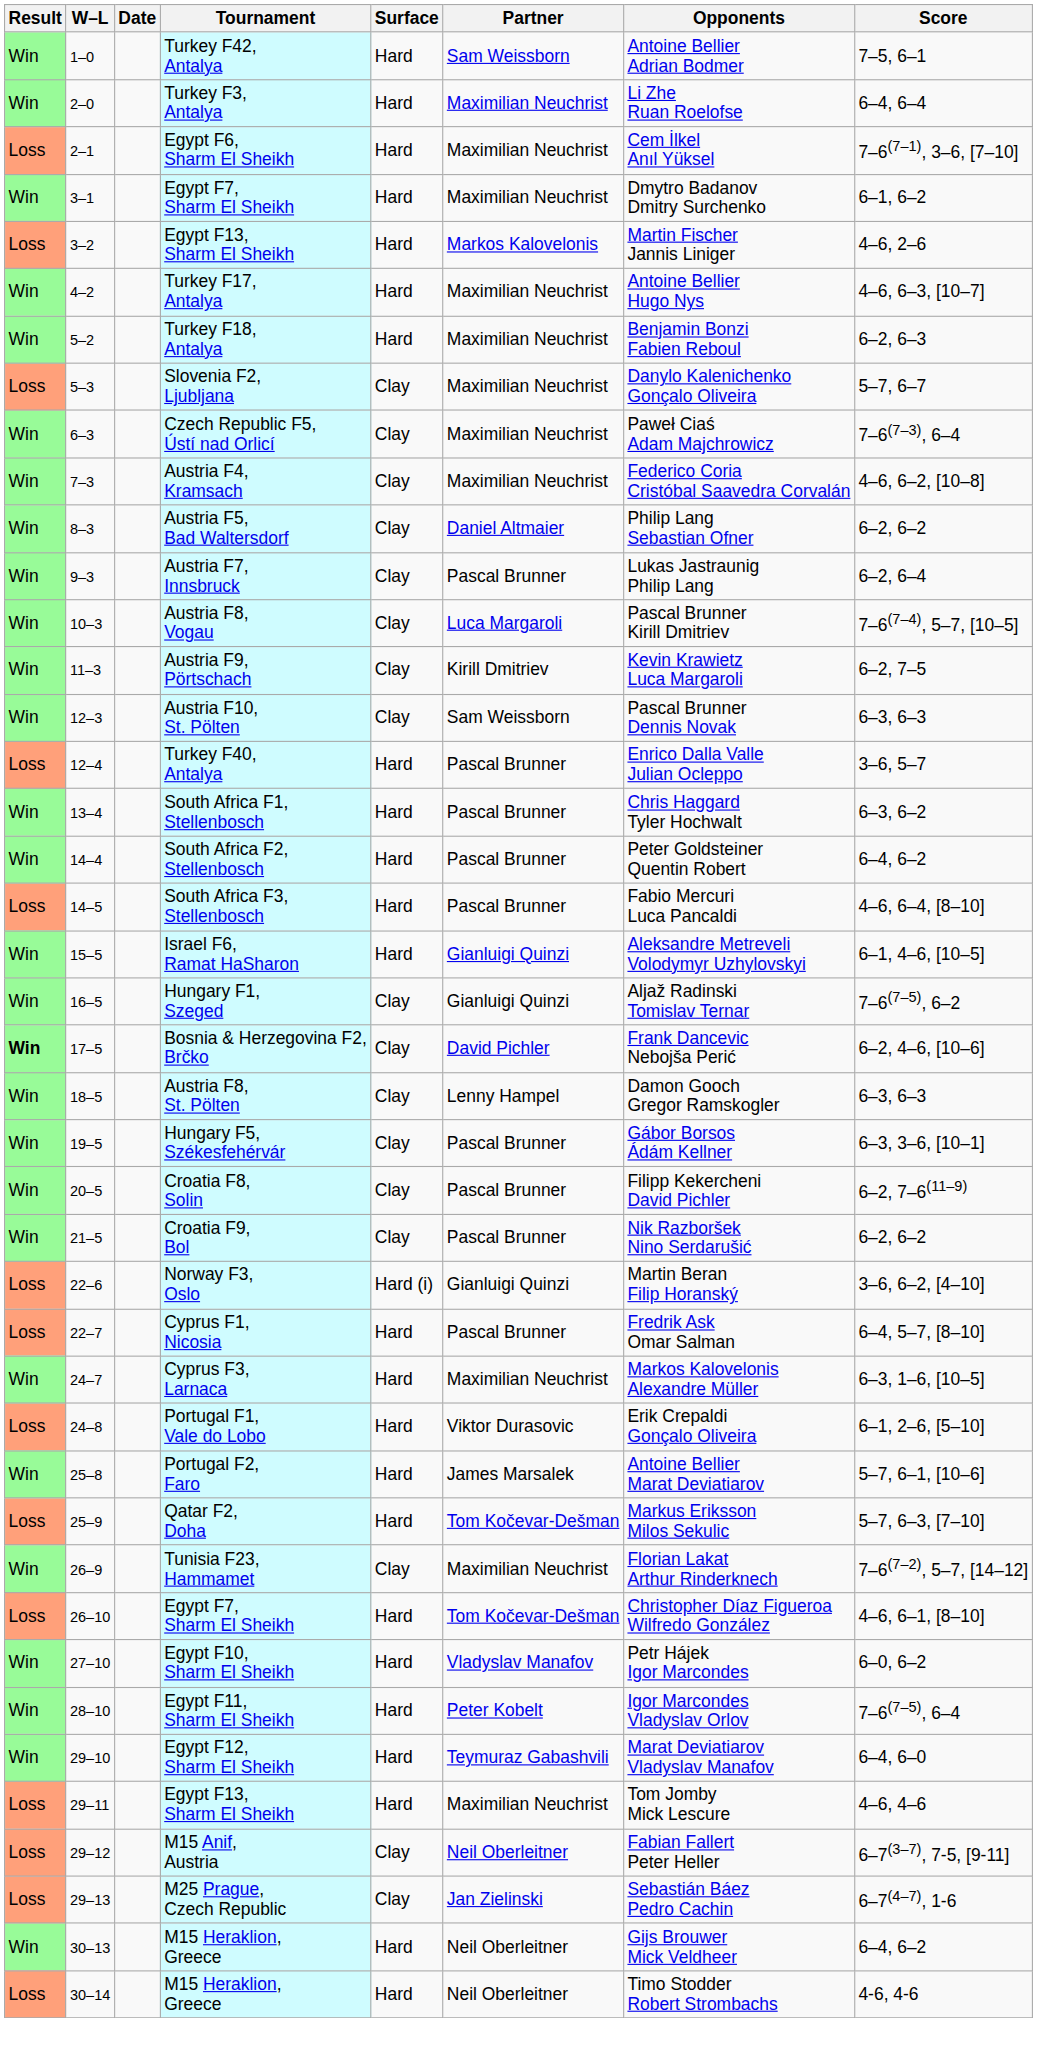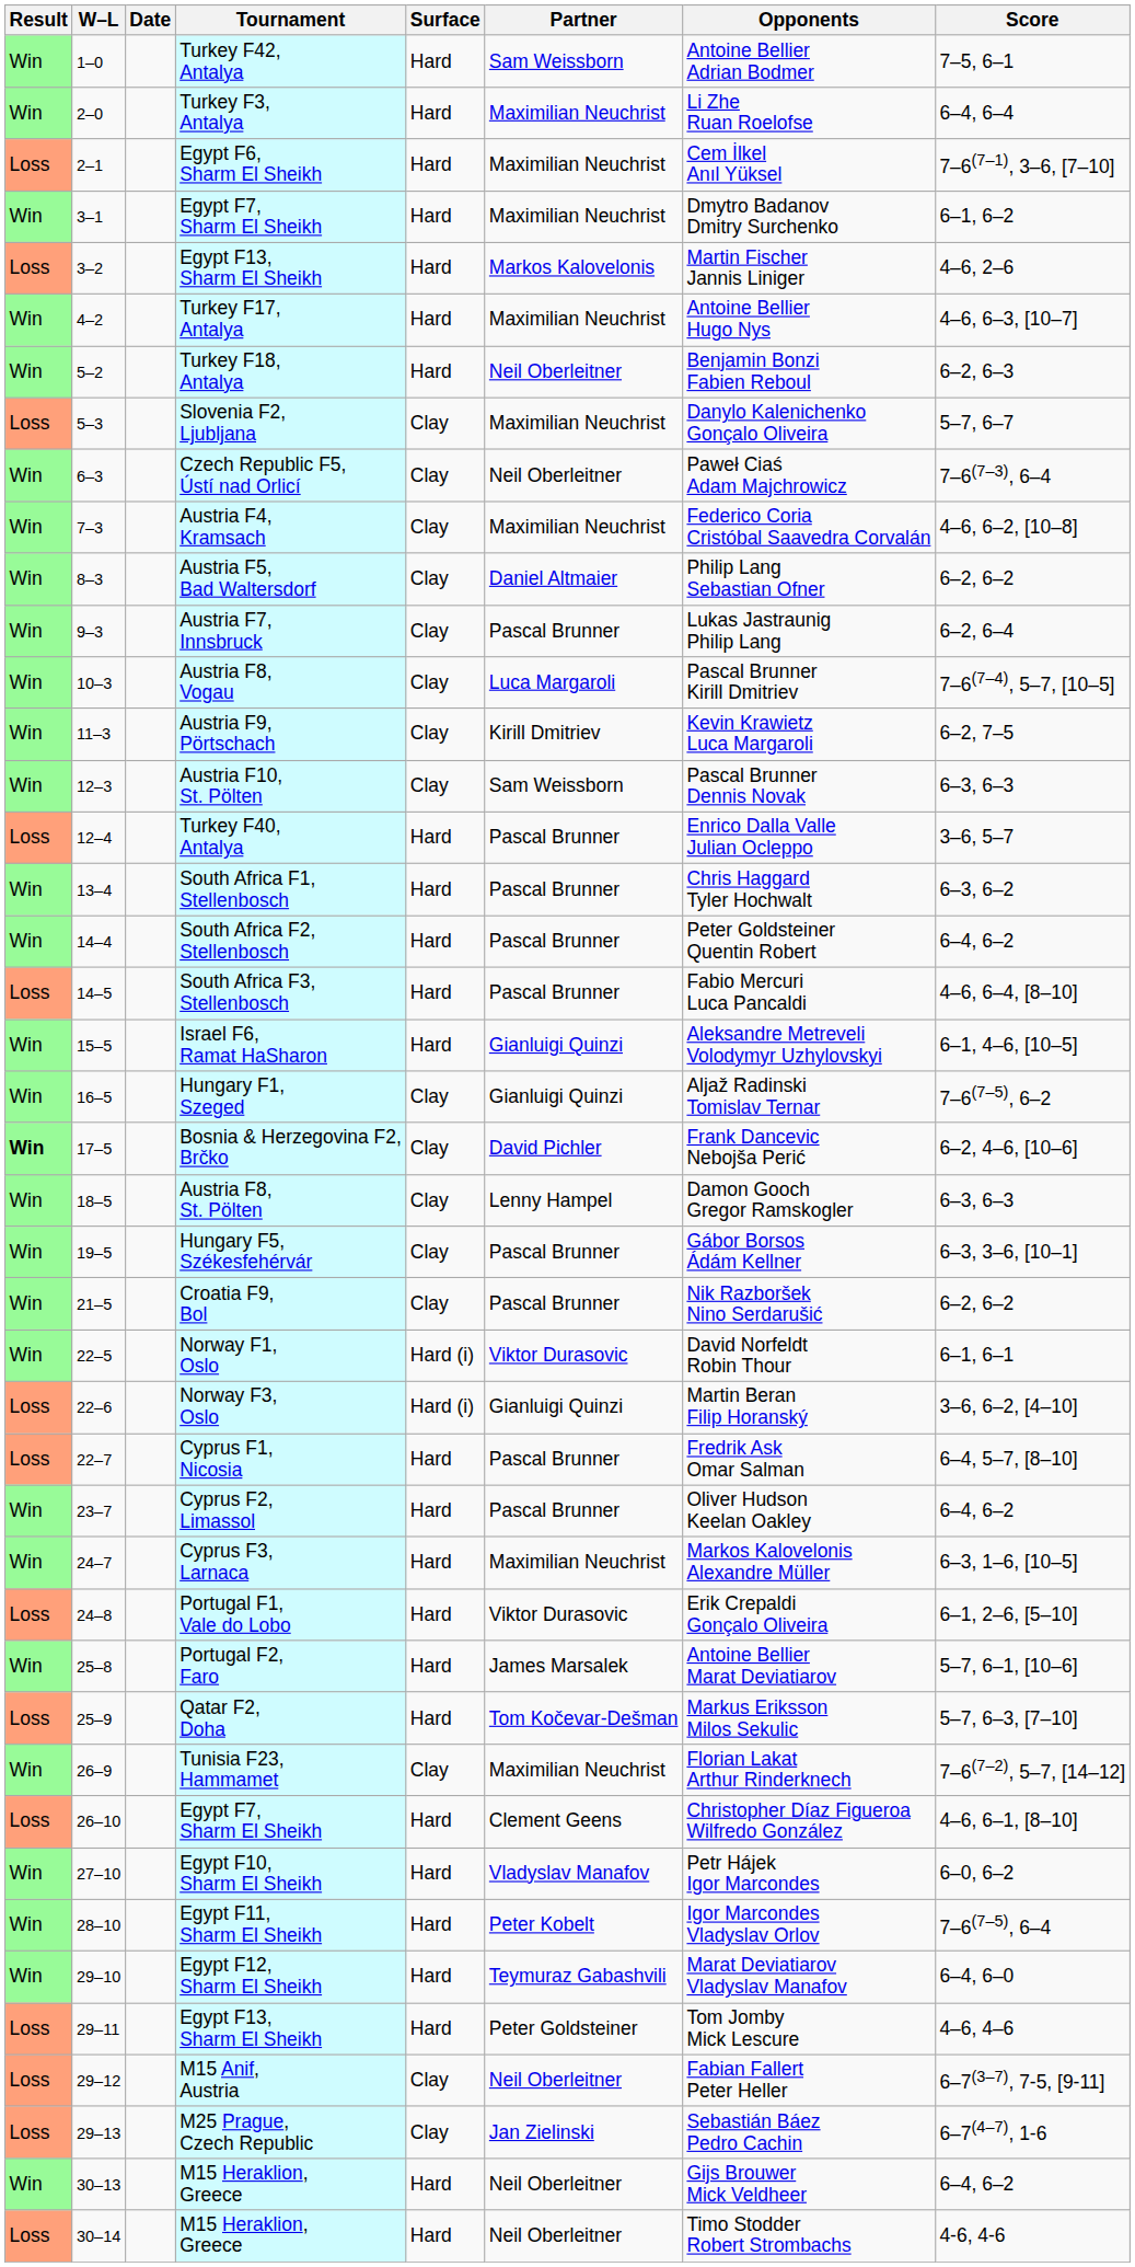Turkey F18, Antalya | Partner: Maximilian Neuchrist -> Neil Oberleitner
Czech Republic F5, Ústí nad Orlicí | Partner: Maximilian Neuchrist -> Neil Oberleitner
- row: Win | 20–5 | Croatia F8, Solin | Clay | Pascal Brunner | Filipp Kekercheni David Pichler | 6–2, 7–6(11–9)
+ row: Win | 22–5 | Norway F1, Oslo | Hard (i) | Viktor Durasovic | David Norfeldt Robin Thour | 6–1, 6–1
+ row: Win | 23–7 | Cyprus F2, Limassol | Hard | Pascal Brunner | Oliver Hudson Keelan Oakley | 6–4, 6–2
26–10 / Egypt F7, Sharm El Sheikh | Partner: Tom Kočevar-Dešman -> Clement Geens
29–11 / Egypt F13, Sharm El Sheikh | Partner: Maximilian Neuchrist -> Peter Goldsteiner
